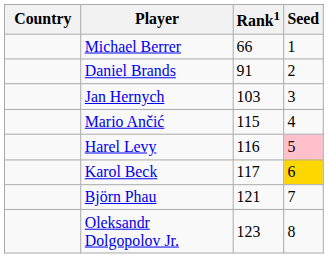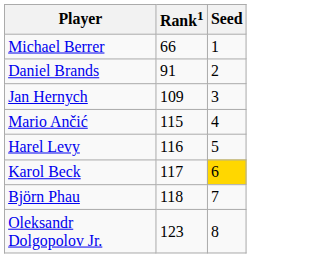- column: Country
Jan Hernych | Rank1: 103 -> 109
Harel Levy | Seed: pink background -> no background
Björn Phau | Rank1: 121 -> 118
